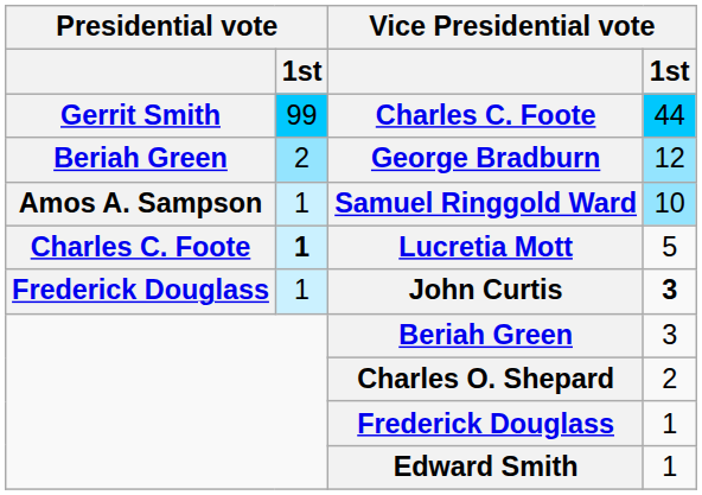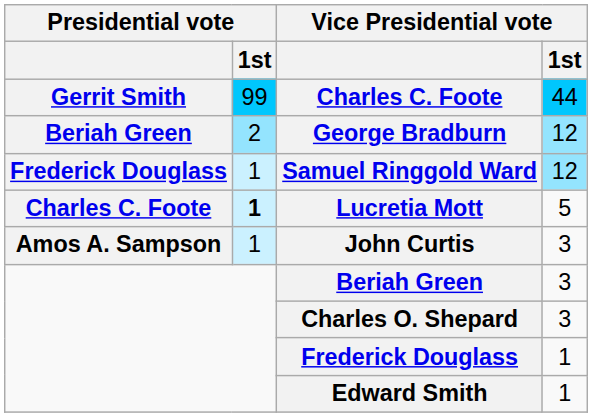Samuel Ringgold Ward | Presidential vote: Amos A. Sampson -> Frederick Douglass
Samuel Ringgold Ward | Vice Presidential vote / 1st: 10 -> 12
John Curtis | Presidential vote: Frederick Douglass -> Amos A. Sampson
John Curtis | Vice Presidential vote / 1st: bold -> normal
Charles O. Shepard | Vice Presidential vote / 1st: 2 -> 3
